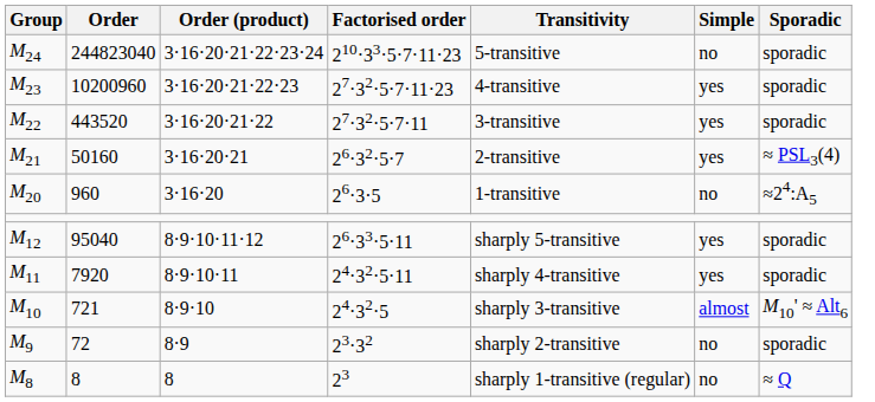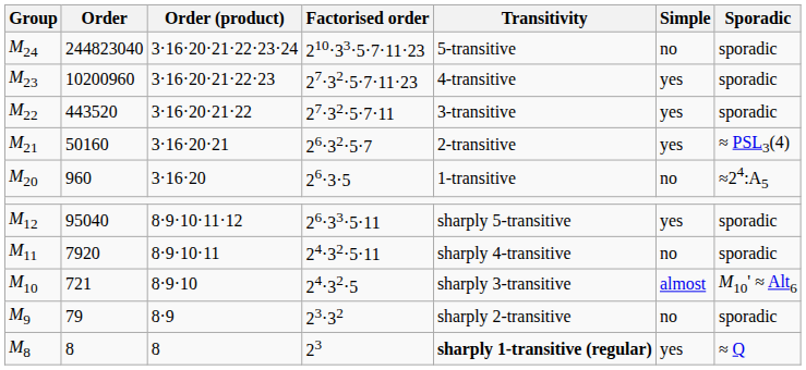M11 | Simple: yes -> no
M9 | Order: 72 -> 79
M8 | Transitivity: normal -> bold
M8 | Simple: no -> yes
